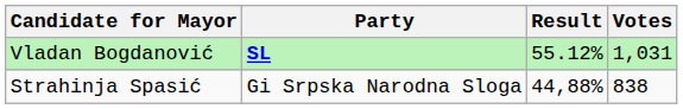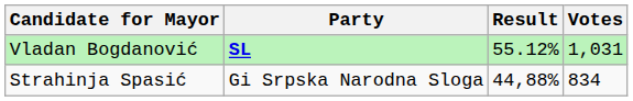Strahinja Spasić | Votes: 838 -> 834
